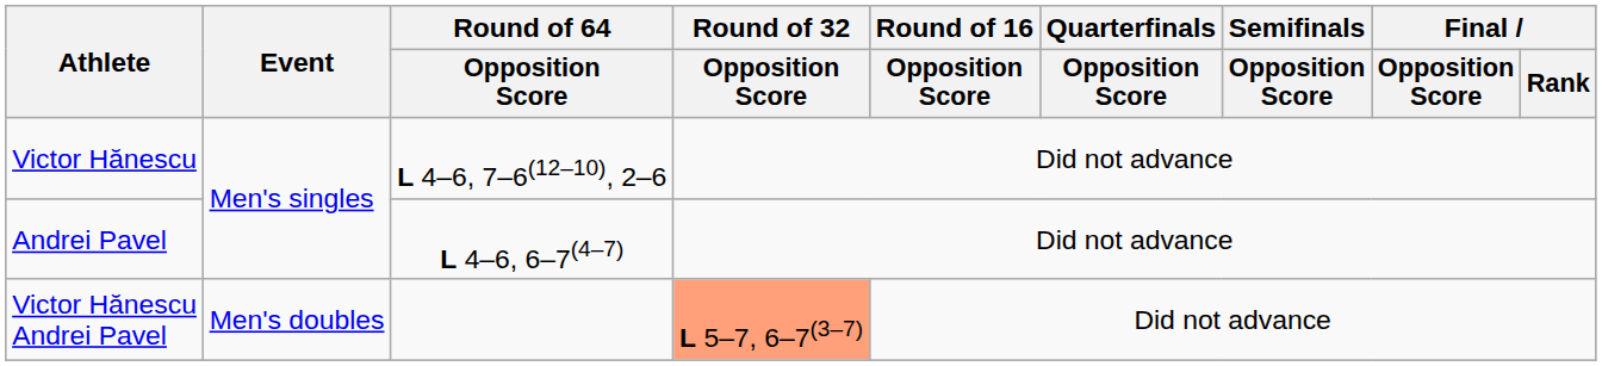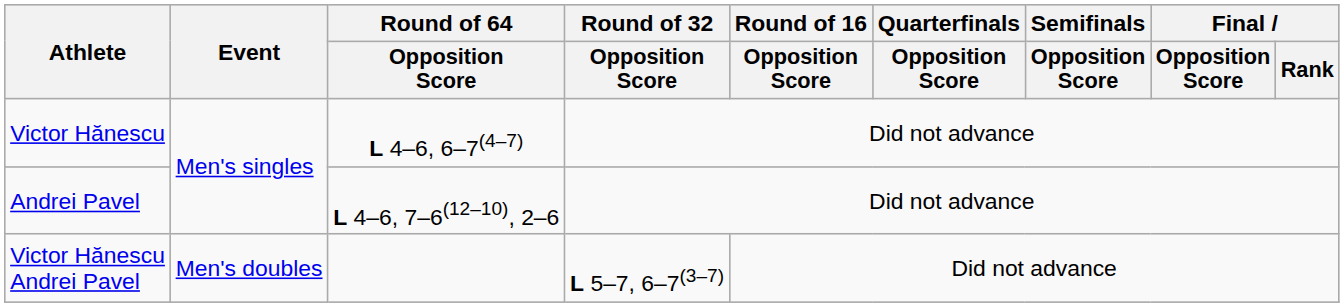Victor Hănescu | Round of 64 / Opposition Score: L 4–6, 7–6(12–10), 2–6 -> L 4–6, 6–7(4–7)
Andrei Pavel | Round of 64 / Opposition Score: L 4–6, 6–7(4–7) -> L 4–6, 7–6(12–10), 2–6
Victor Hănescu Andrei Pavel | Round of 32 / Opposition Score: lightsalmon background -> no background
